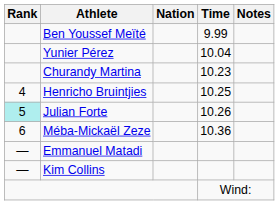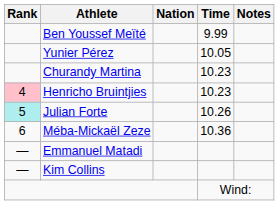Yunier Pérez | Time: 10.04 -> 10.05
Henricho Bruintjies | Rank: no background -> pink background
Henricho Bruintjies | Time: 10.25 -> 10.23
